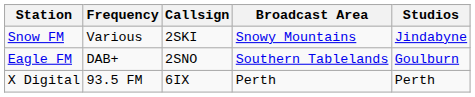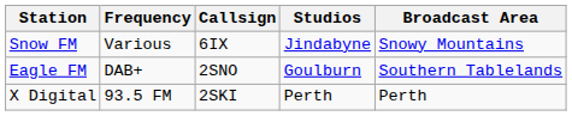columns swapped: Studios <-> Broadcast Area
Snow FM | Callsign: 2SKI -> 6IX
X Digital | Callsign: 6IX -> 2SKI
